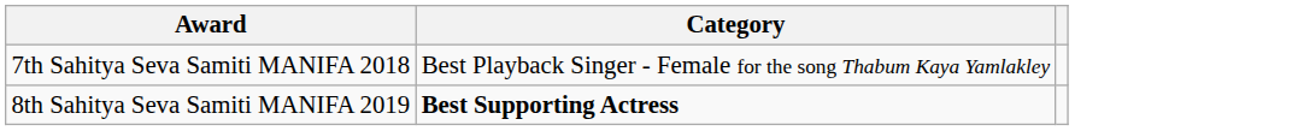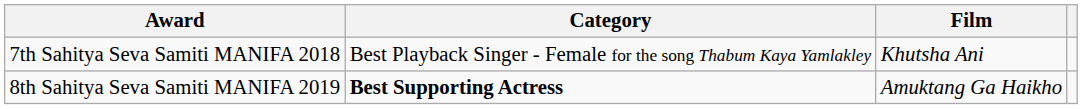+ column: Film | Khutsha Ani | Amuktang Ga Haikho
